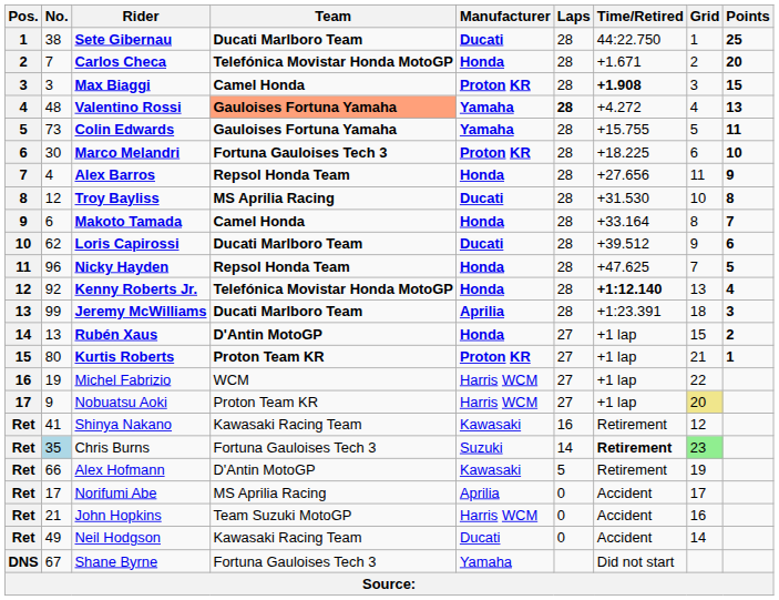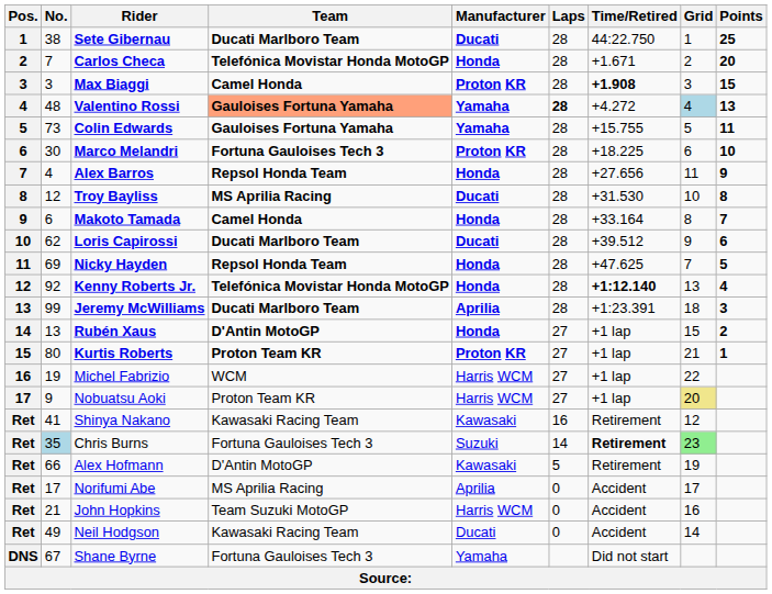Valentino Rossi | Grid: no background -> lightblue background
Nicky Hayden | No.: 96 -> 69
